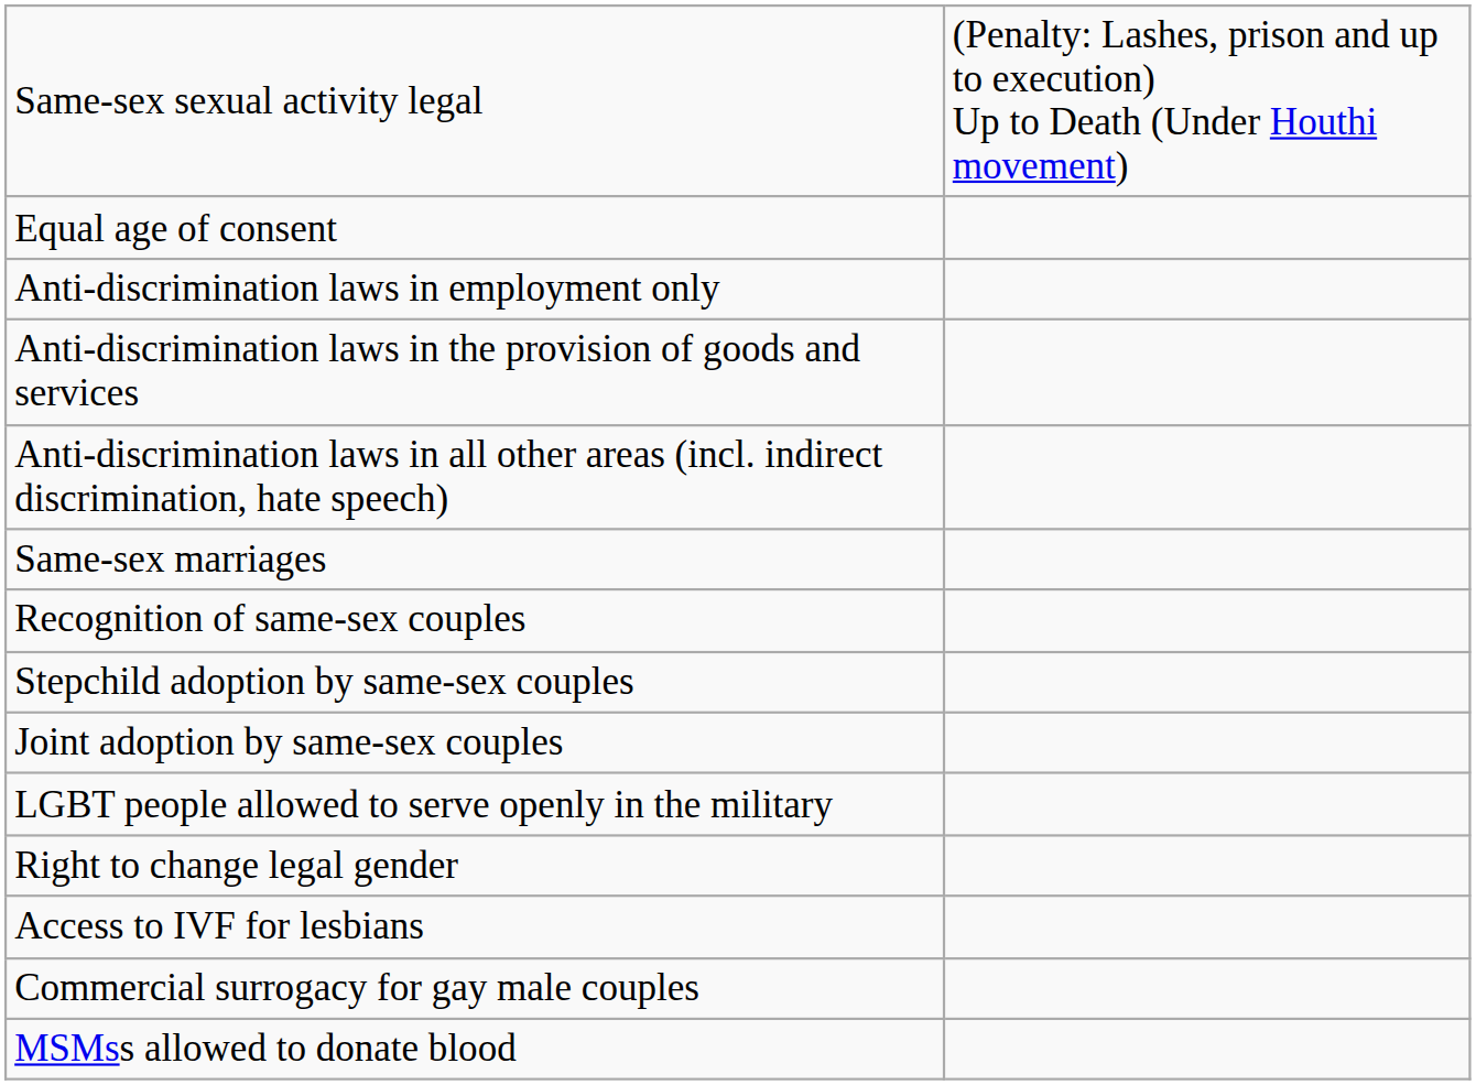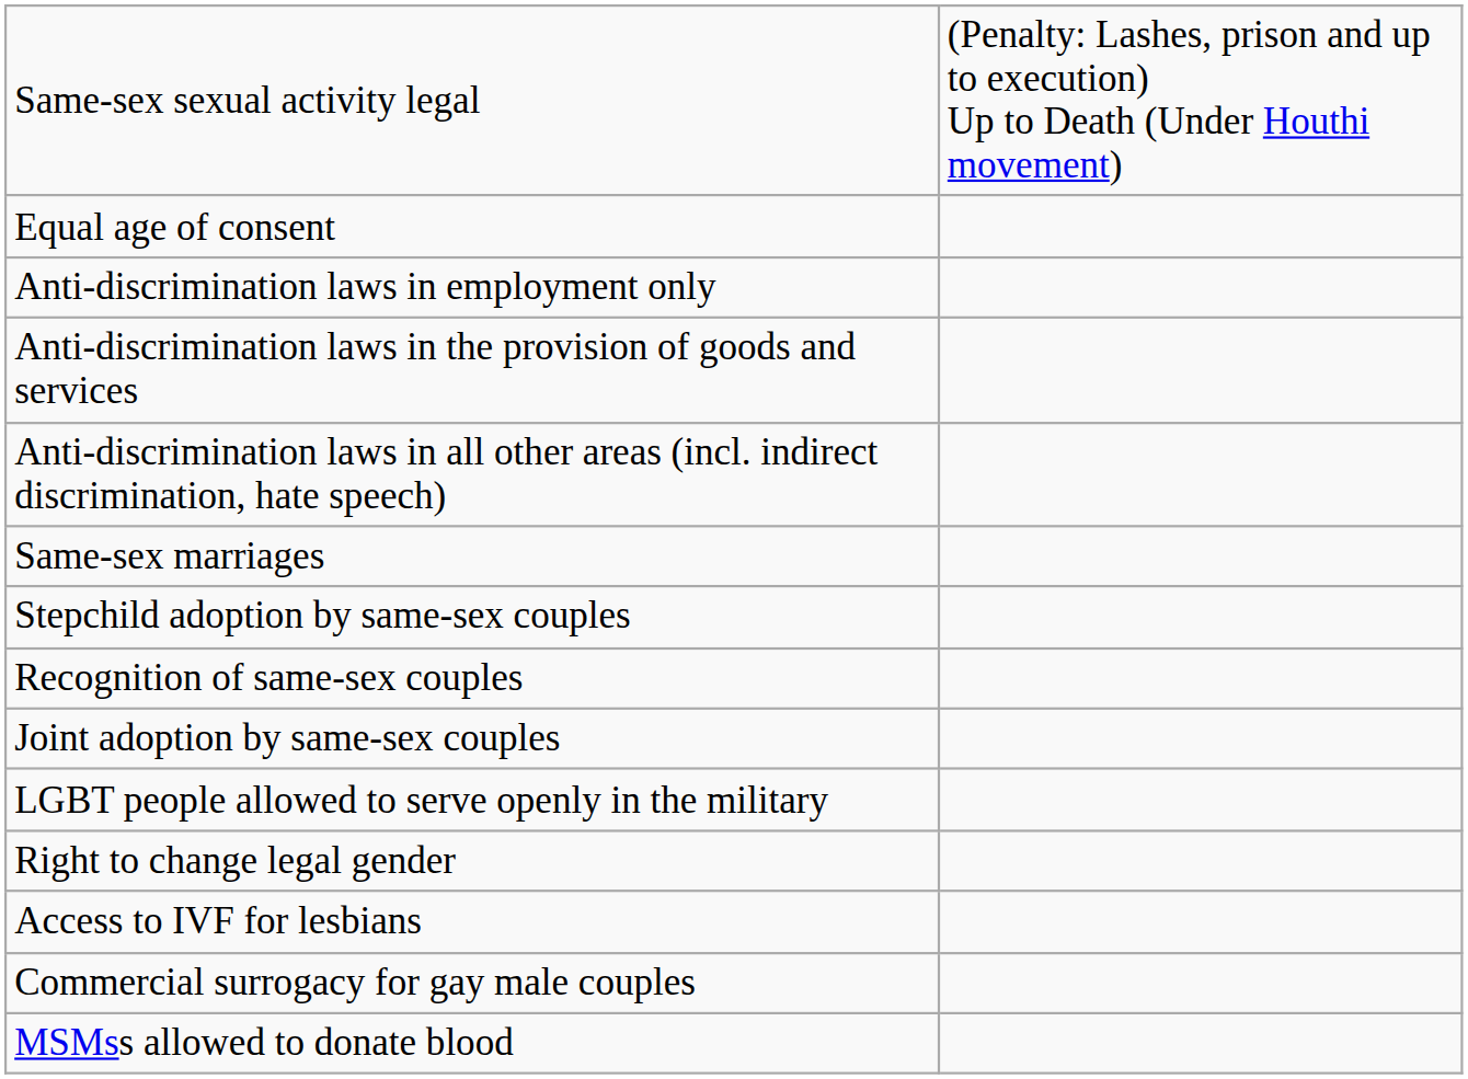rows swapped: Recognition of same-sex couples <-> Stepchild adoption by same-sex couples
